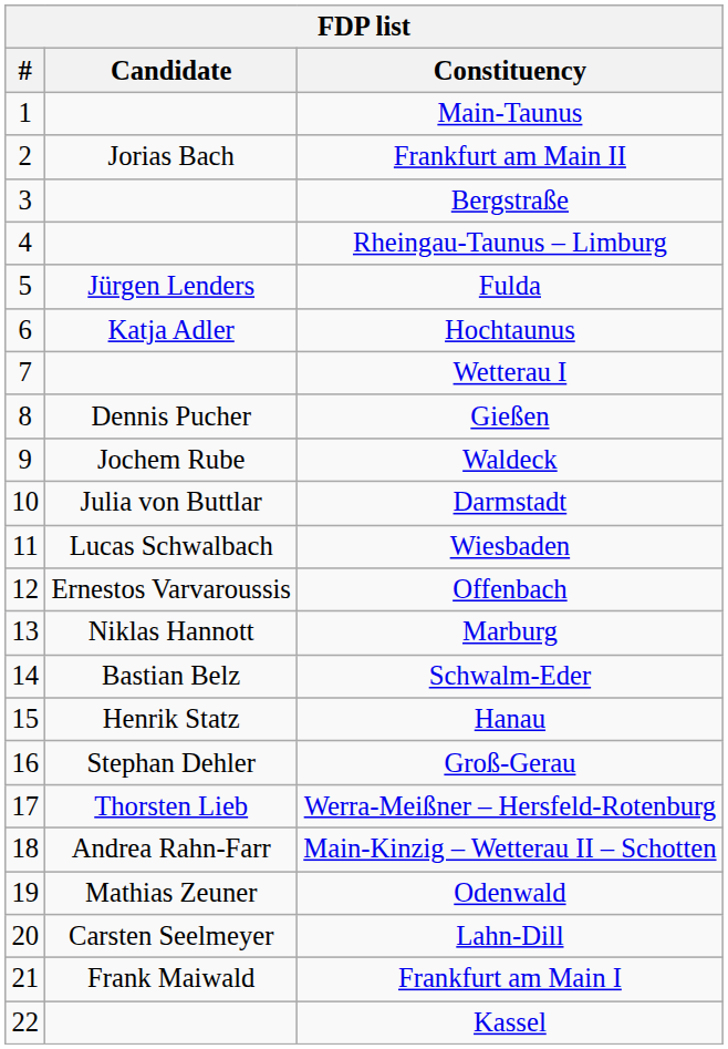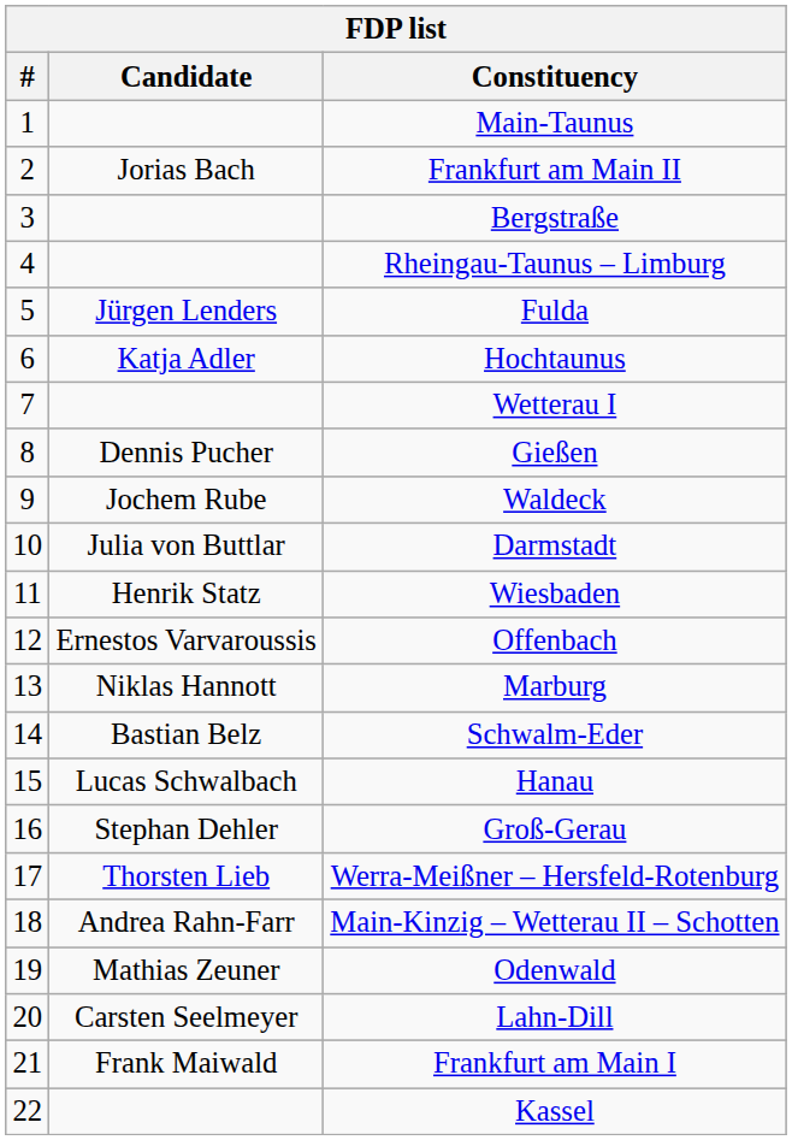Wiesbaden | Candidate: Lucas Schwalbach -> Henrik Statz
Hanau | Candidate: Henrik Statz -> Lucas Schwalbach
